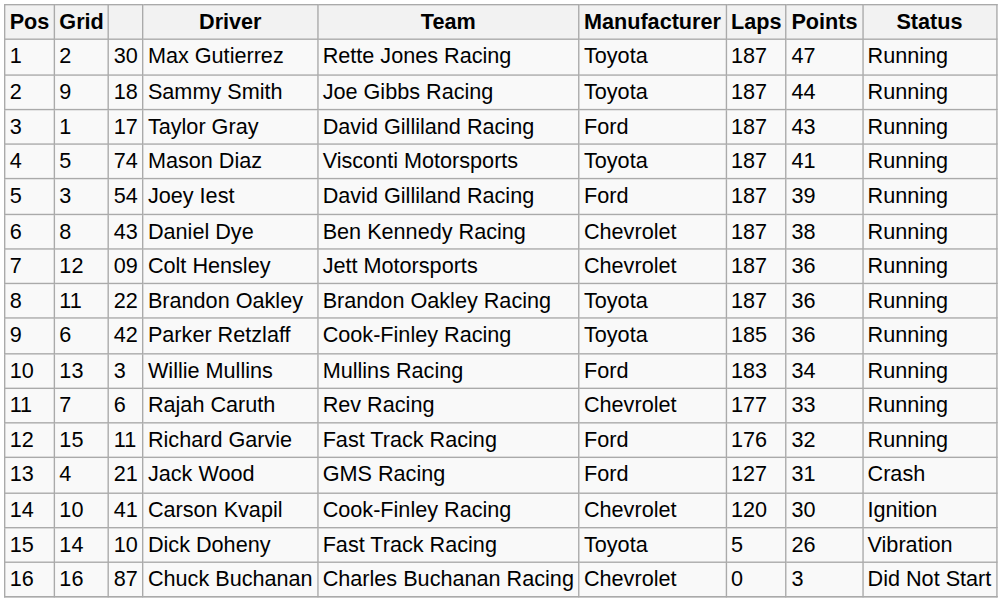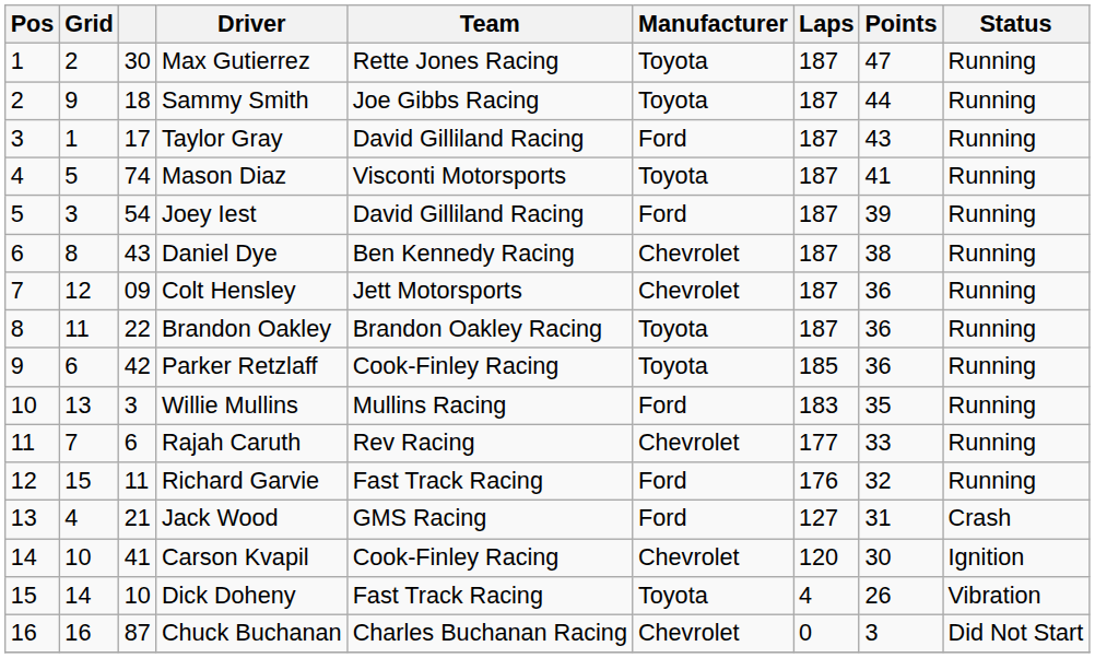Willie Mullins | Points: 34 -> 35
Dick Doheny | Laps: 5 -> 4
